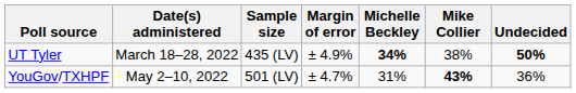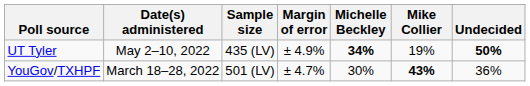UT Tyler | Date(s) administered: March 18–28, 2022 -> May 2–10, 2022
UT Tyler | Mike Collier: 38% -> 19%
YouGov/TXHPF | Date(s) administered: May 2–10, 2022 -> March 18–28, 2022
YouGov/TXHPF | Michelle Beckley: 31% -> 30%
